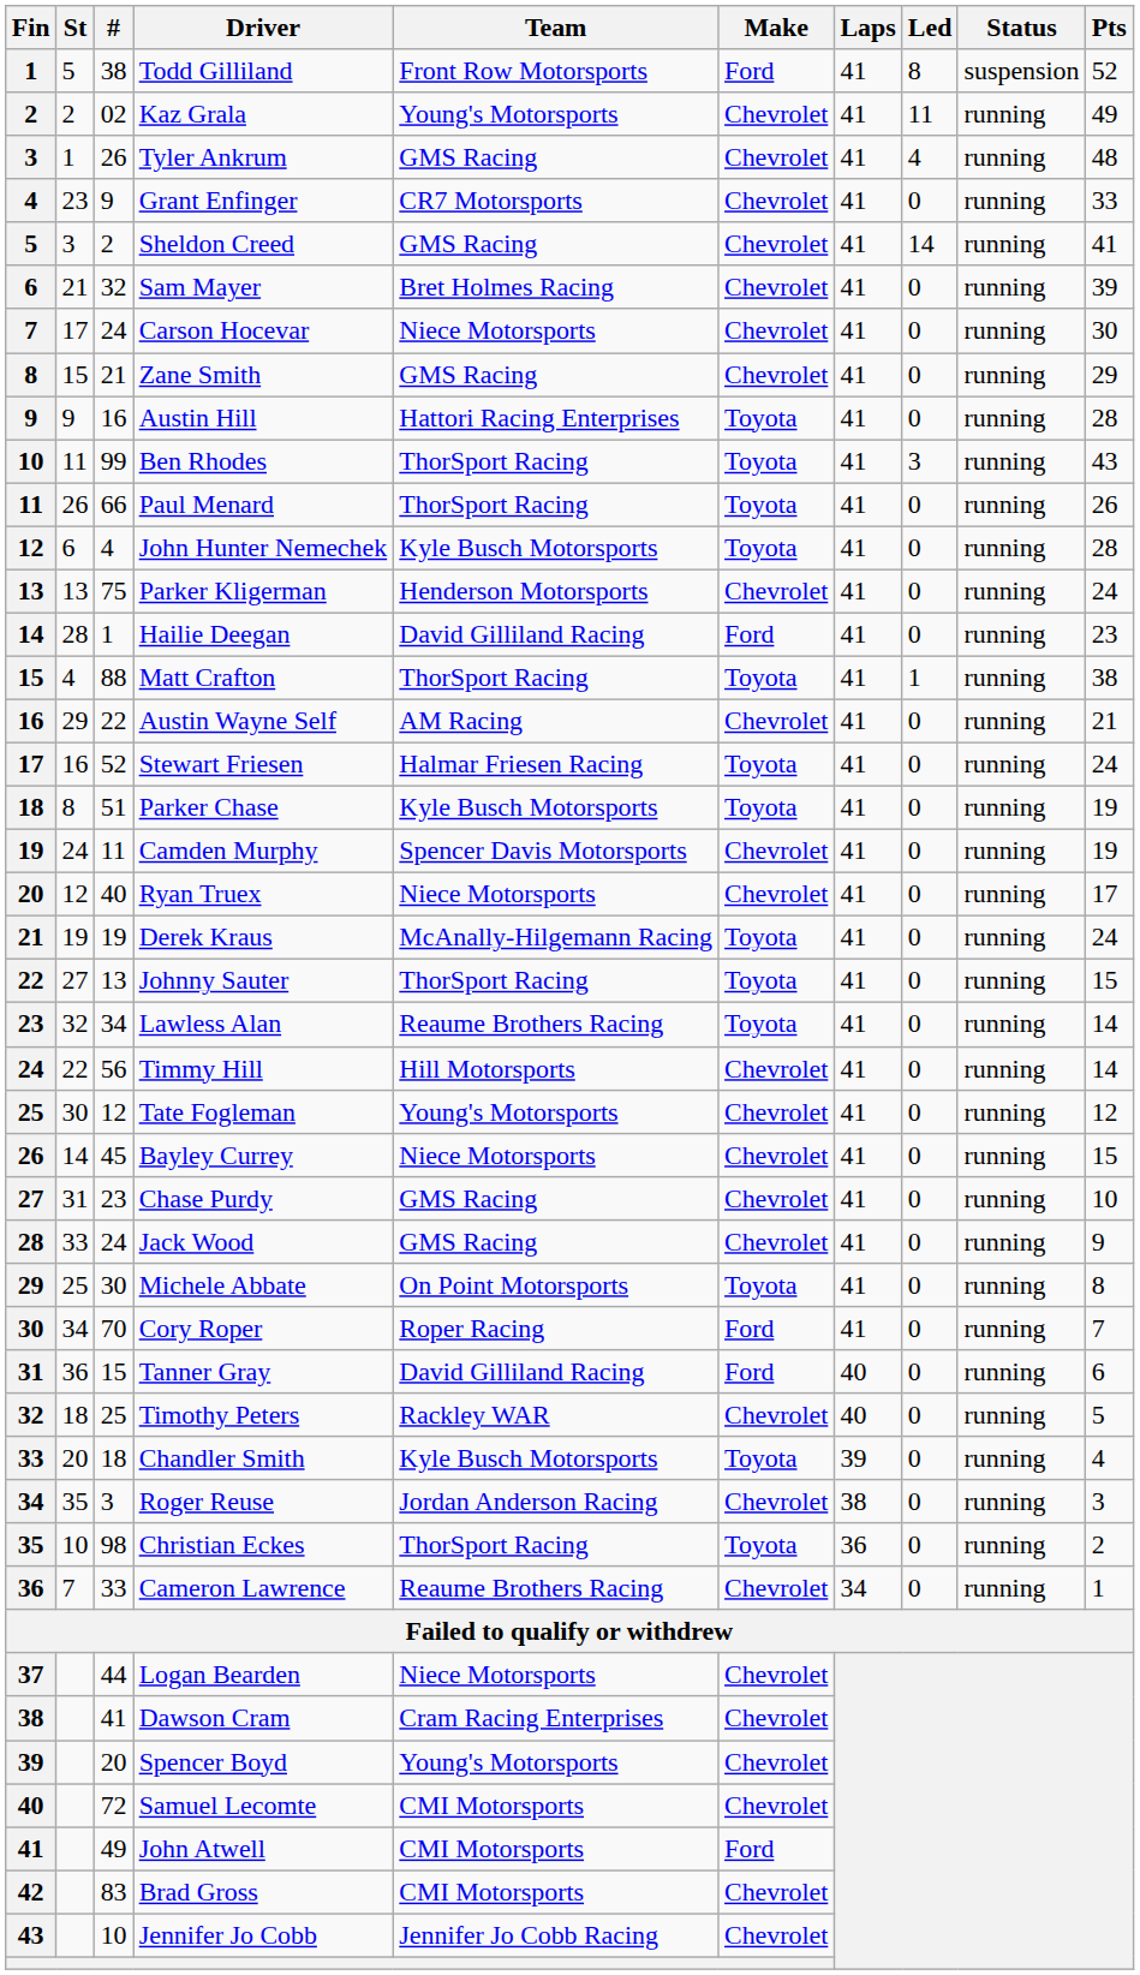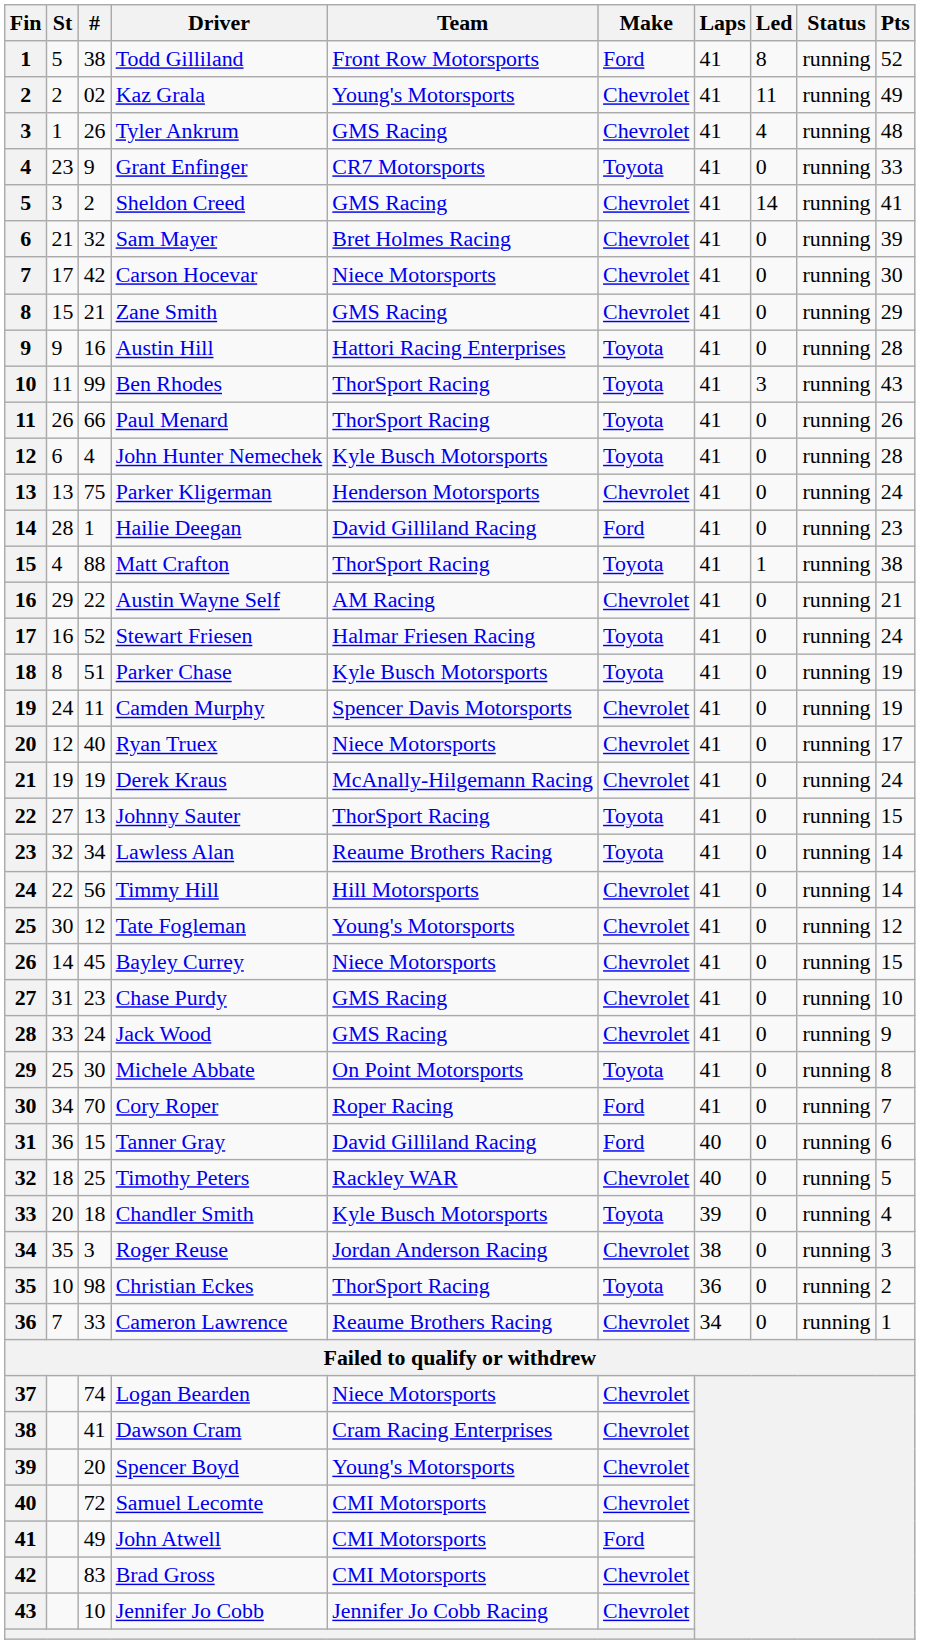Todd Gilliland | Status: suspension -> running
Grant Enfinger | Make: Chevrolet -> Toyota
Carson Hocevar | #: 24 -> 42
Derek Kraus | Make: Toyota -> Chevrolet
Logan Bearden | #: 44 -> 74
